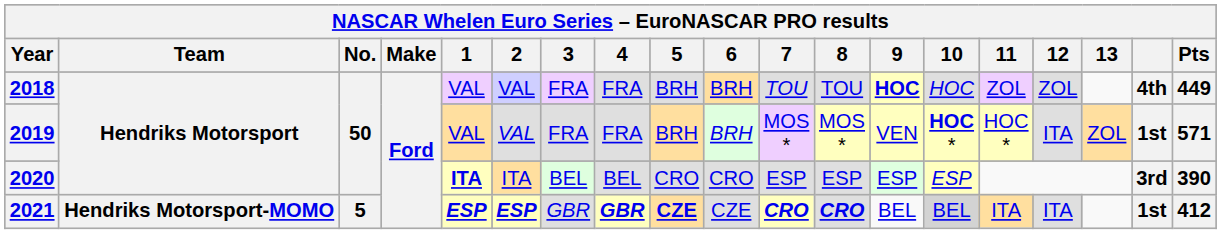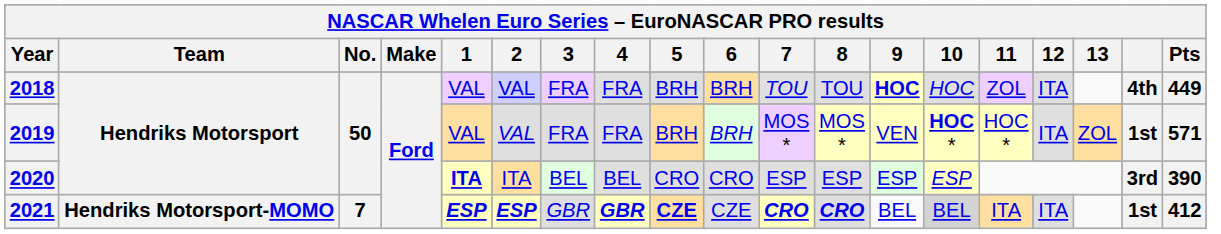2018 | 12: ZOL -> ITA
2021 | No.: 5 -> 7
